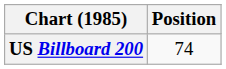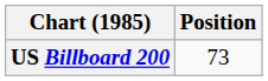US Billboard 200 | Position: 74 -> 73
